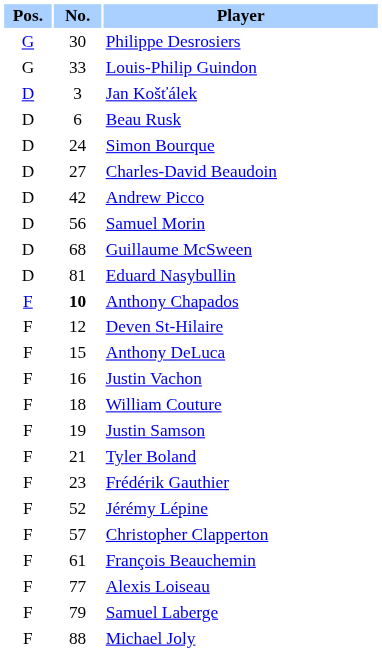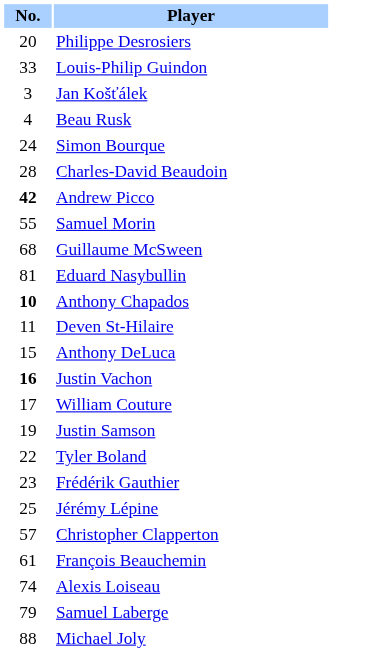- column: Pos. | G | G | D | D | D | D | D | D | D | D | F | F | F | F | F | F | F | F | F | F | F | F | F | F
Philippe Desrosiers | No.: 30 -> 20
Beau Rusk | No.: 6 -> 4
Charles-David Beaudoin | No.: 27 -> 28
Andrew Picco | No.: normal -> bold
Samuel Morin | No.: 56 -> 55
Deven St-Hilaire | No.: 12 -> 11
Justin Vachon | No.: normal -> bold
William Couture | No.: 18 -> 17
Tyler Boland | No.: 21 -> 22
Jérémy Lépine | No.: 52 -> 25
Alexis Loiseau | No.: 77 -> 74
